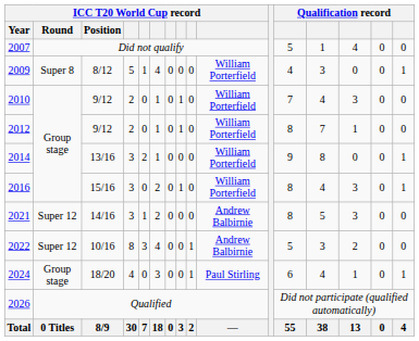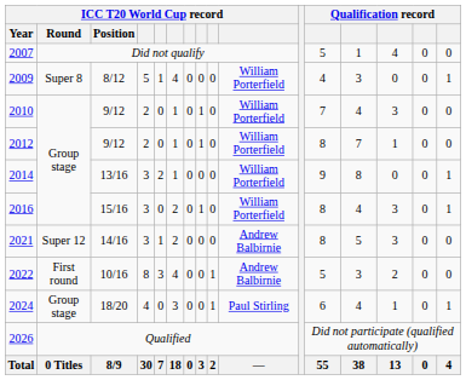2022 | ICC T20 World Cup record / Round: Super 12 -> First round
